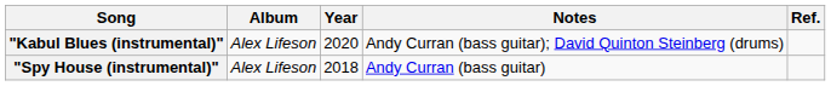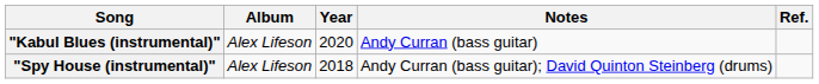"Kabul Blues (instrumental)" | Notes: Andy Curran (bass guitar); David Quinton Steinberg (drums) -> Andy Curran (bass guitar)
"Spy House (instrumental)" | Notes: Andy Curran (bass guitar) -> Andy Curran (bass guitar); David Quinton Steinberg (drums)
